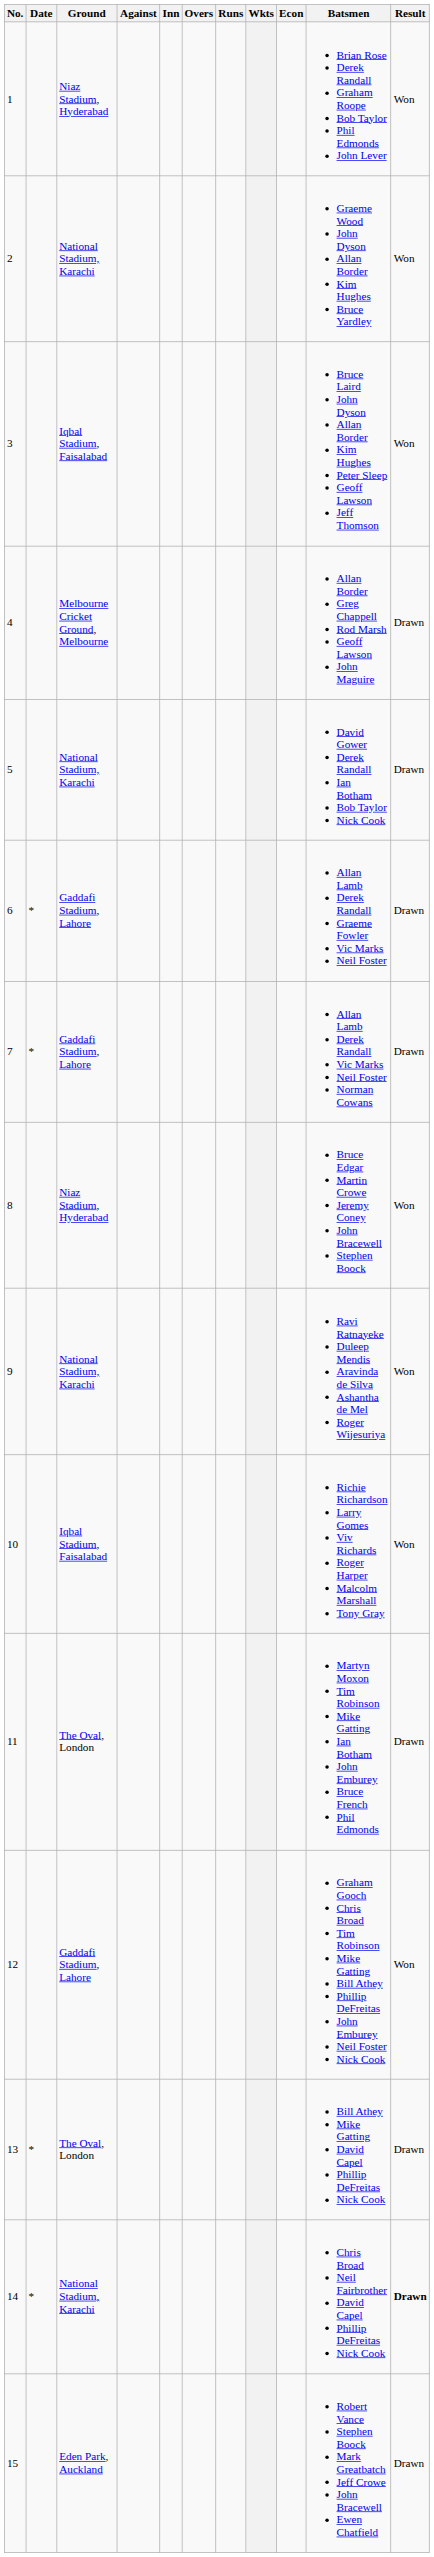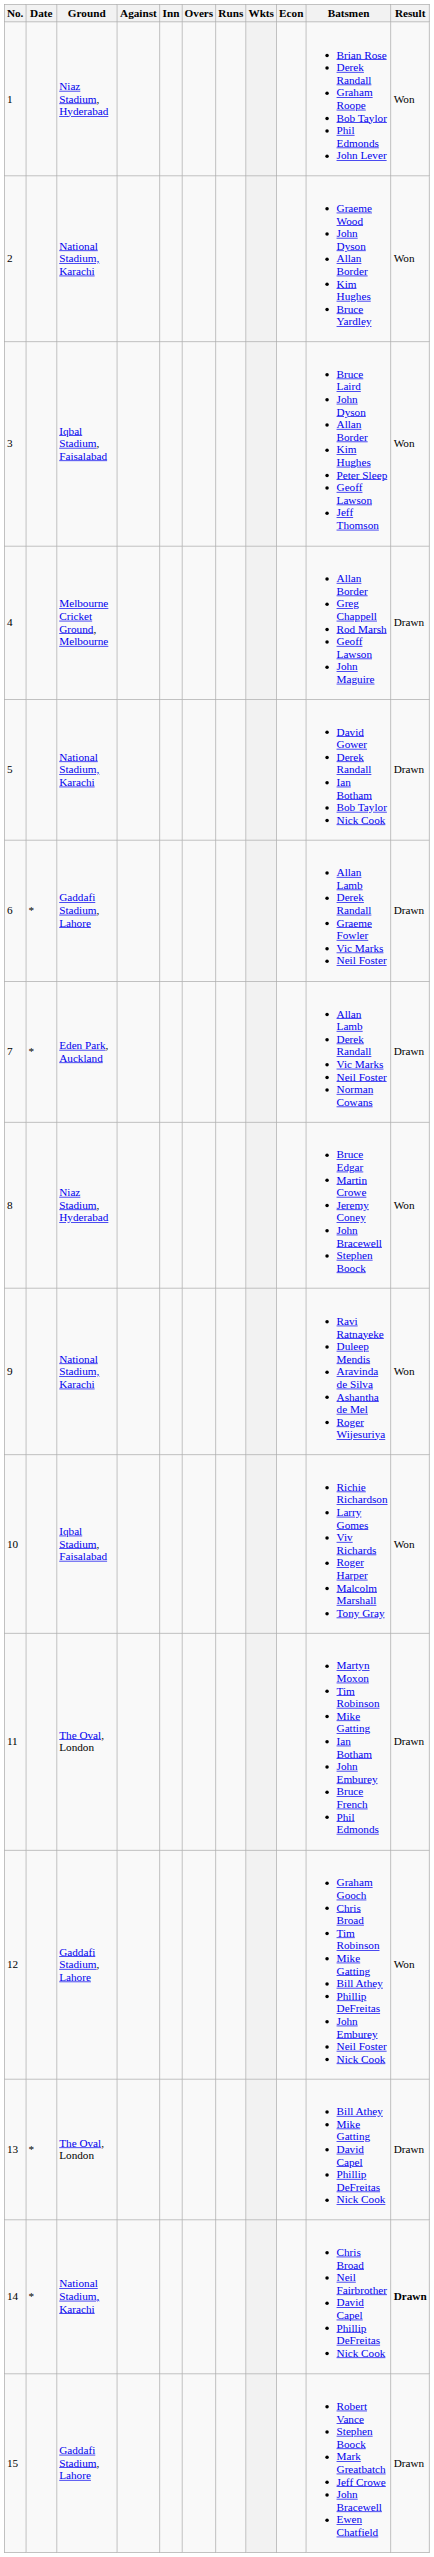7 | Ground: Gaddafi Stadium, Lahore -> Eden Park, Auckland
15 | Ground: Eden Park, Auckland -> Gaddafi Stadium, Lahore
